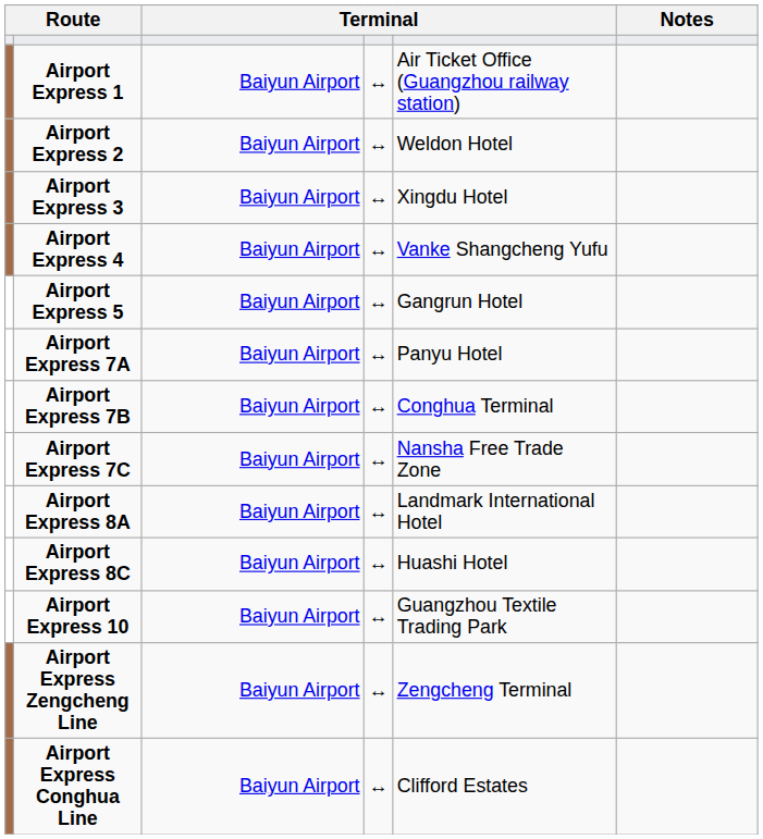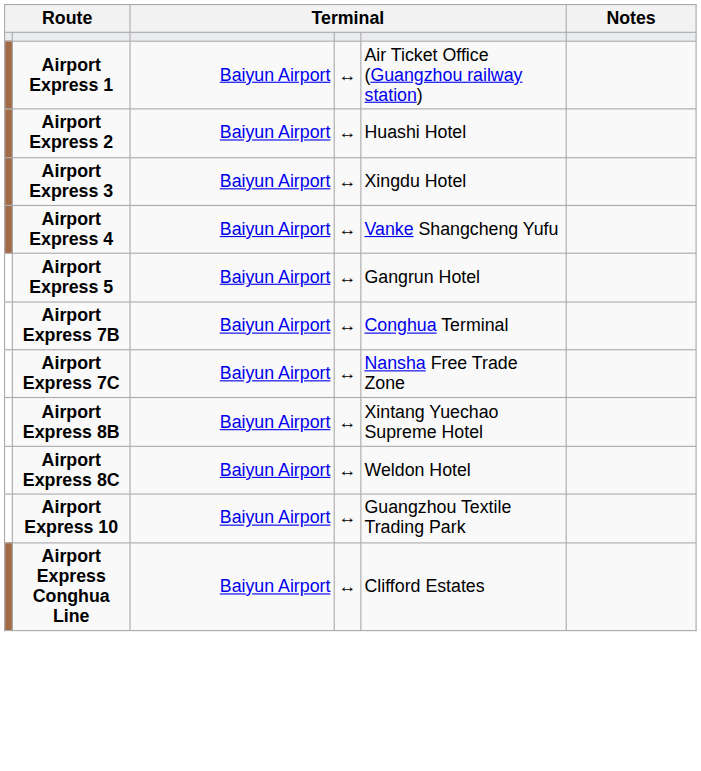Airport Express 2 | column 5: Weldon Hotel -> Huashi Hotel
- row: Airport Express 7A | Baiyun Airport | ↔ | Panyu Hotel
- row: Airport Express 8A | Baiyun Airport | ↔ | Landmark International Hotel
+ row: Airport Express 8B | Baiyun Airport | ↔ | Xintang Yuechao Supreme Hotel
Airport Express 8C | column 5: Huashi Hotel -> Weldon Hotel
- row: Airport Express Zengcheng Line | Baiyun Airport | ↔ | Zengcheng Terminal
